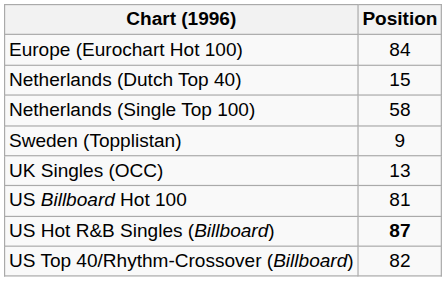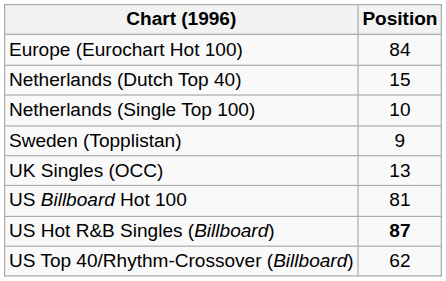Netherlands (Single Top 100) | Position: 58 -> 10
US Top 40/Rhythm-Crossover (Billboard) | Position: 82 -> 62
